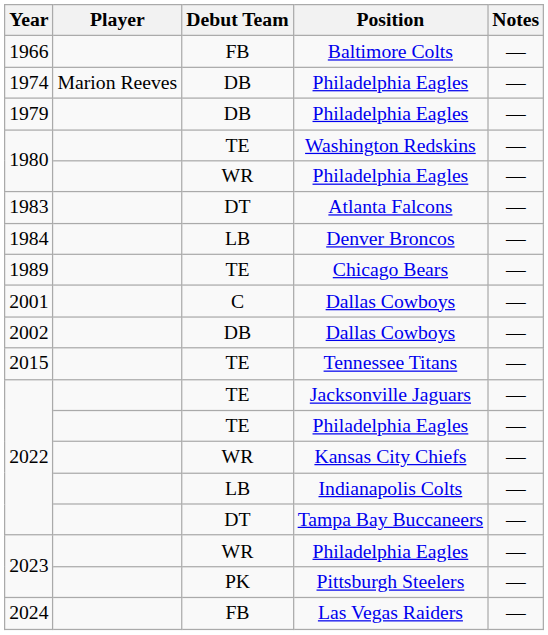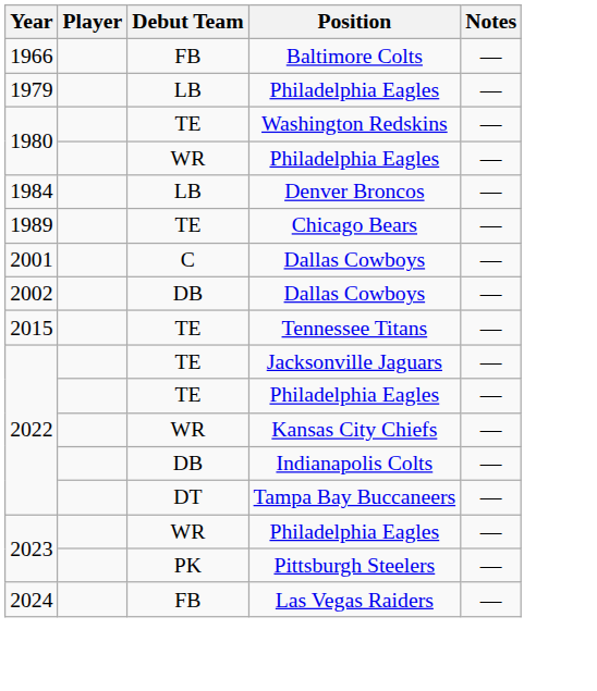- row: 1974 | Marion Reeves | DB | Philadelphia Eagles | —
1979 / Philadelphia Eagles | Debut Team: DB -> LB
- row: 1983 | DT | Atlanta Falcons | —
Indianapolis Colts | Debut Team: LB -> DB
